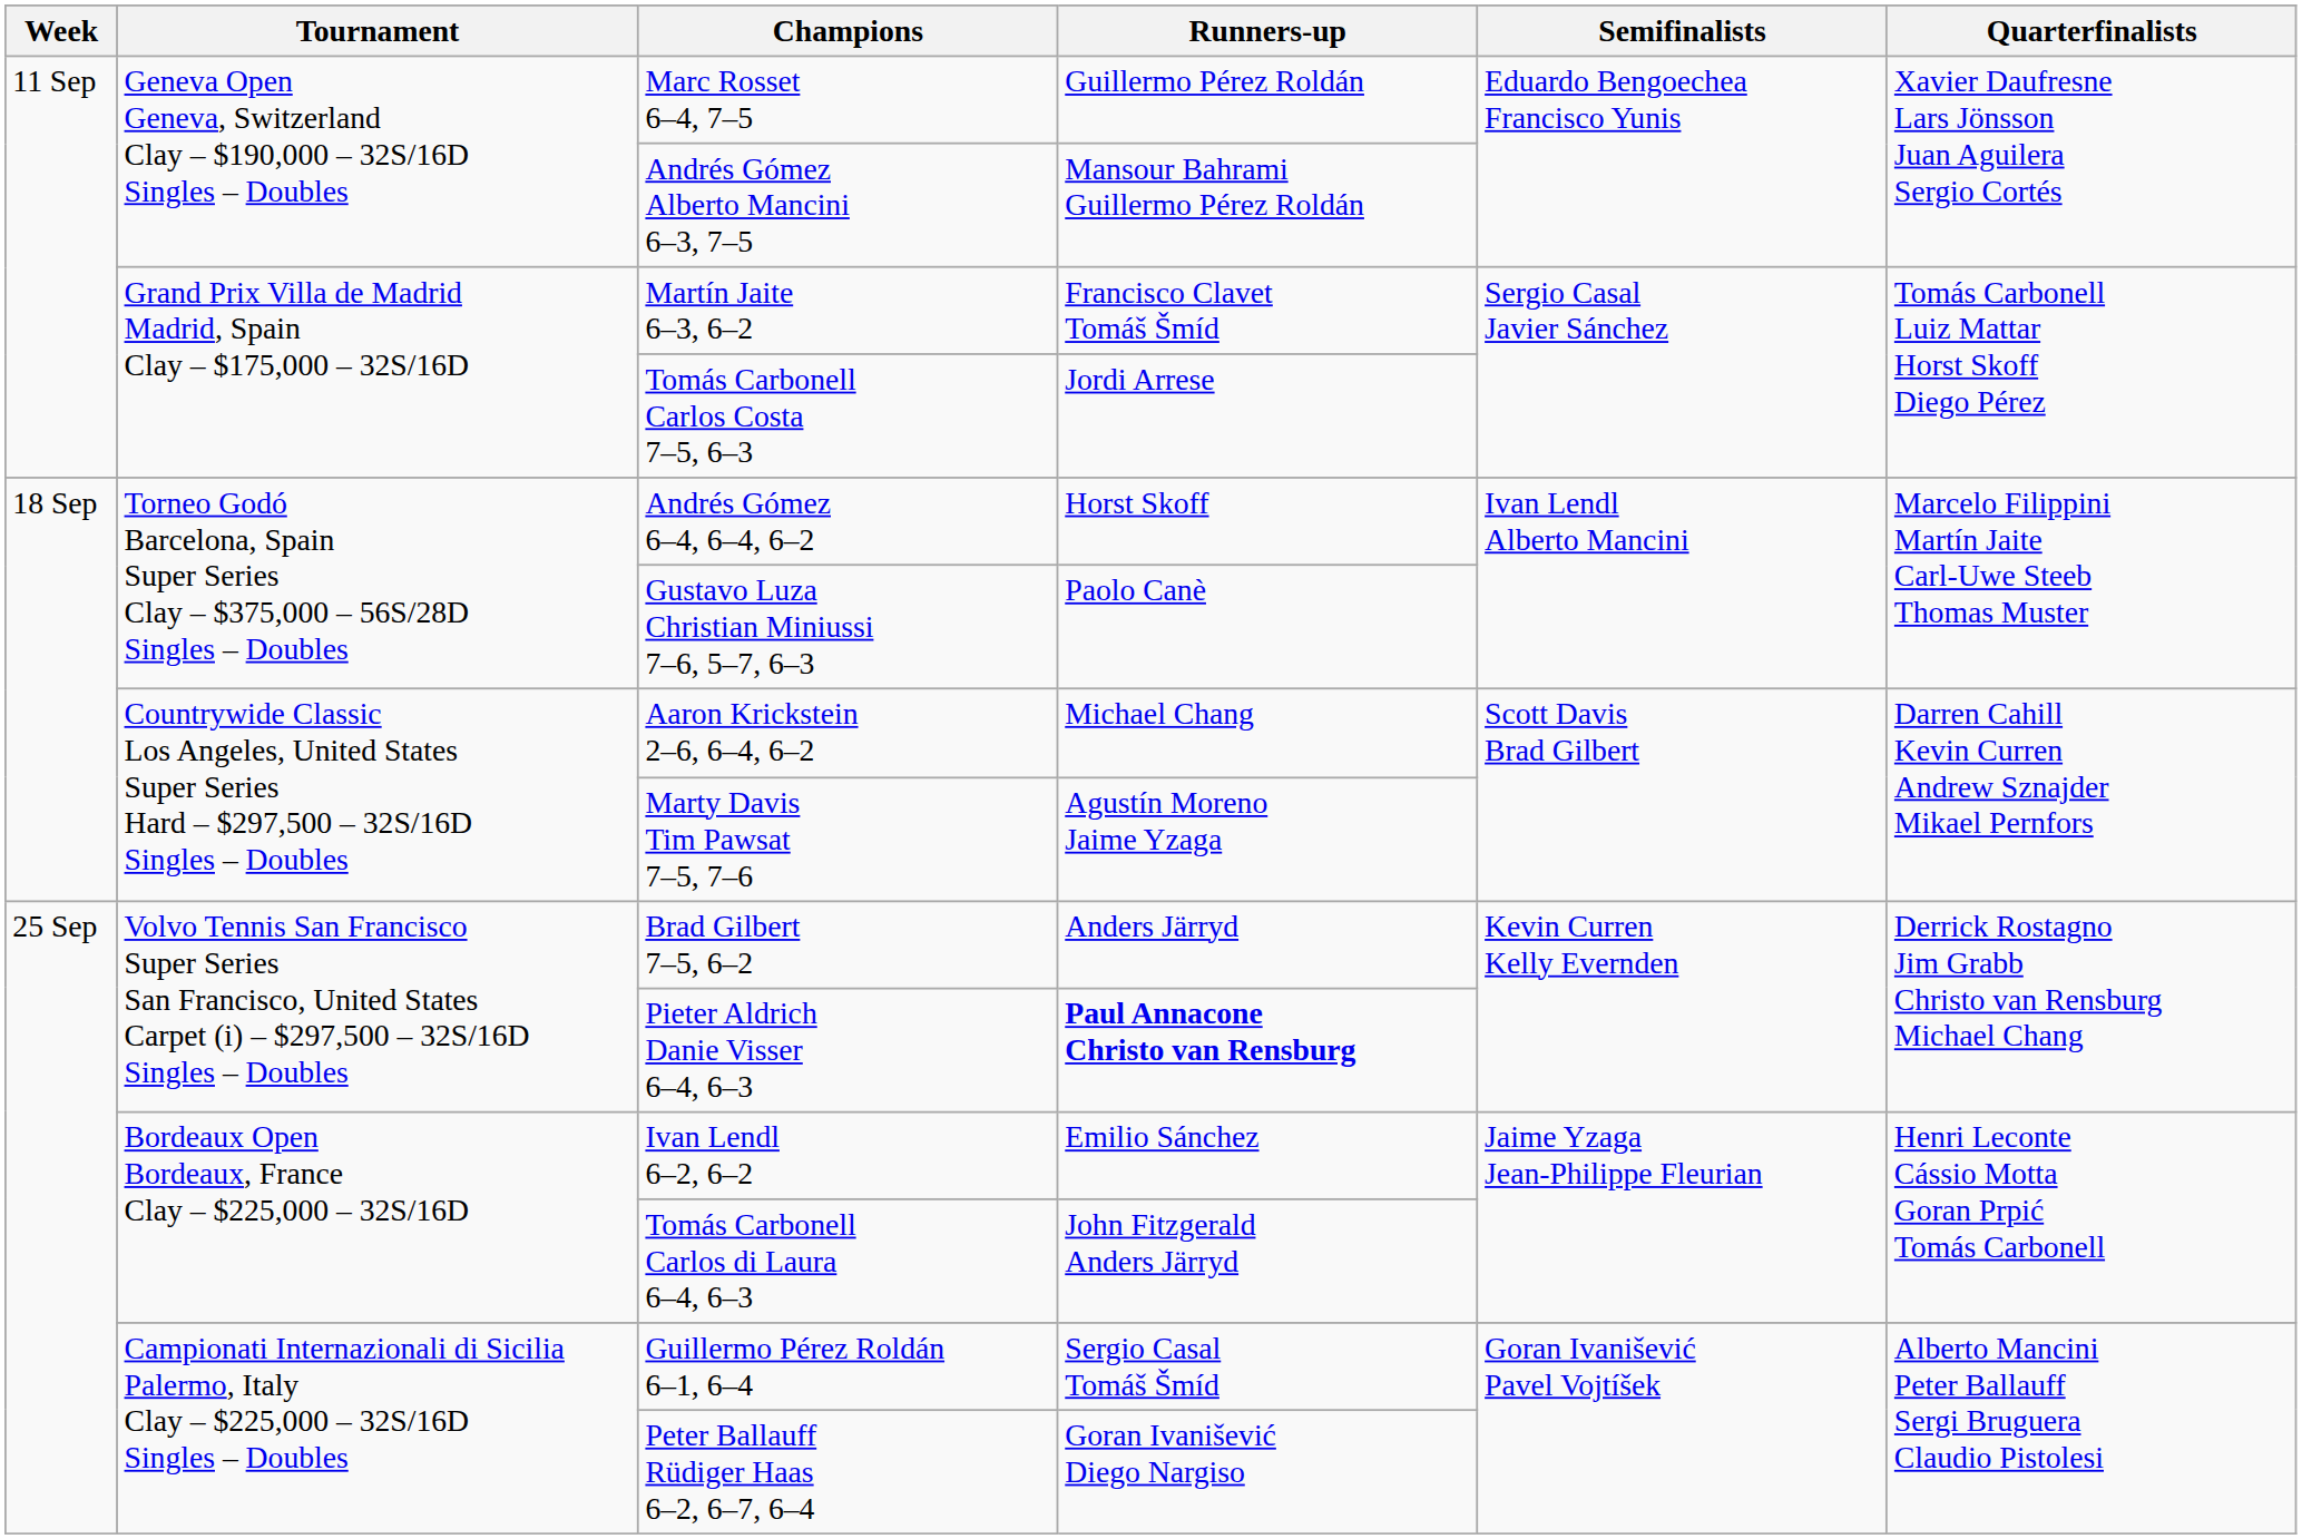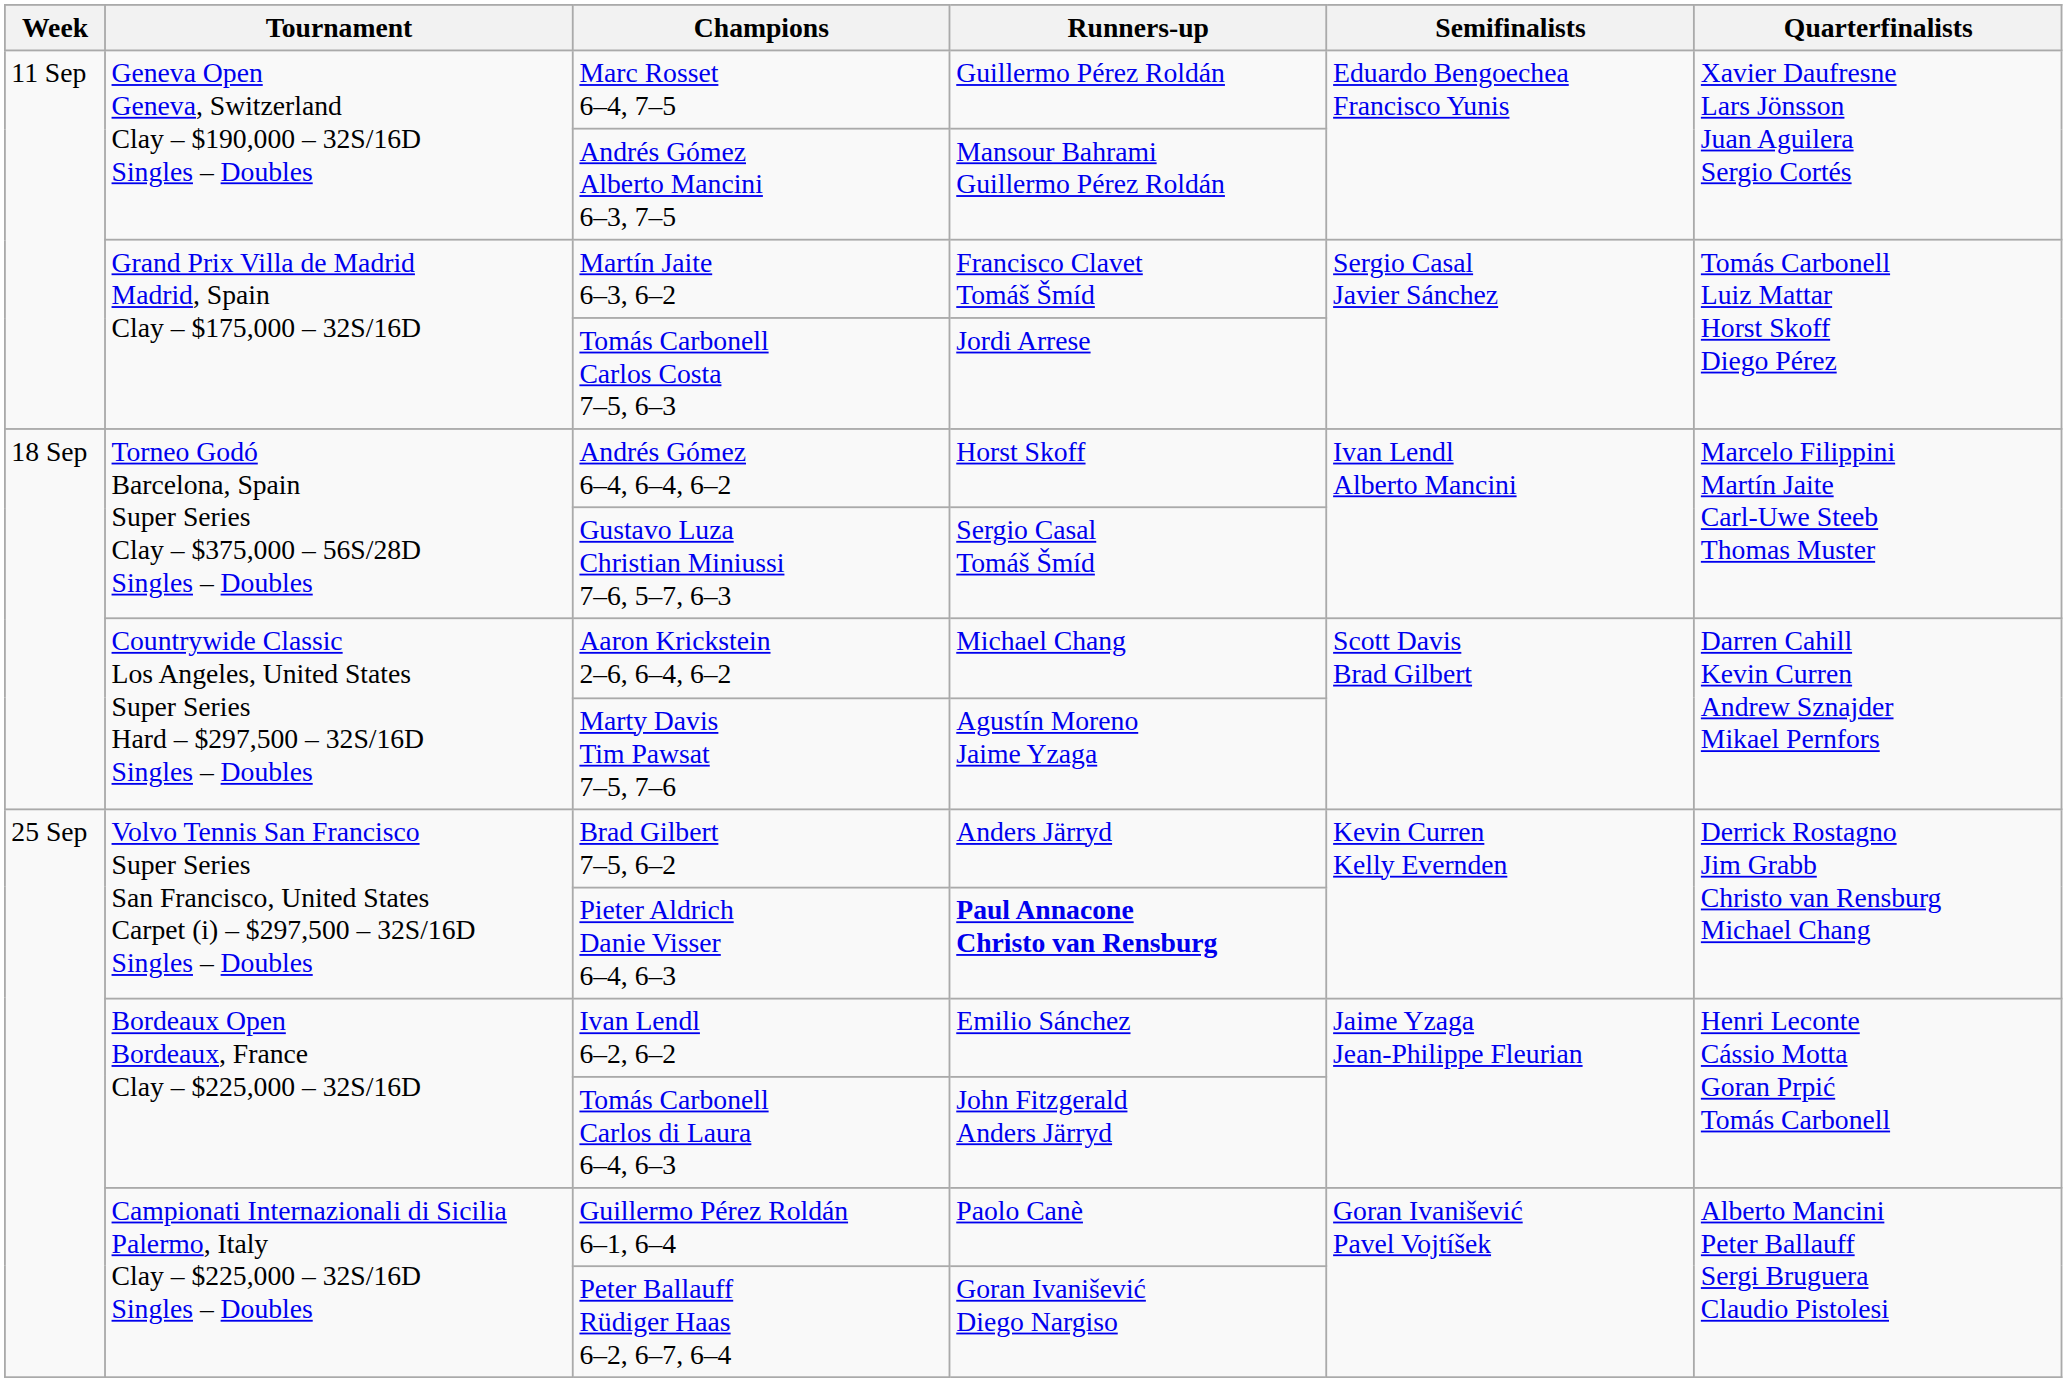Gustavo Luza Christian Miniussi 7–6, 5–7, 6–3 | Runners-up: Paolo Canè -> Sergio Casal Tomáš Šmíd
Guillermo Pérez Roldán 6–1, 6–4 | Runners-up: Sergio Casal Tomáš Šmíd -> Paolo Canè
